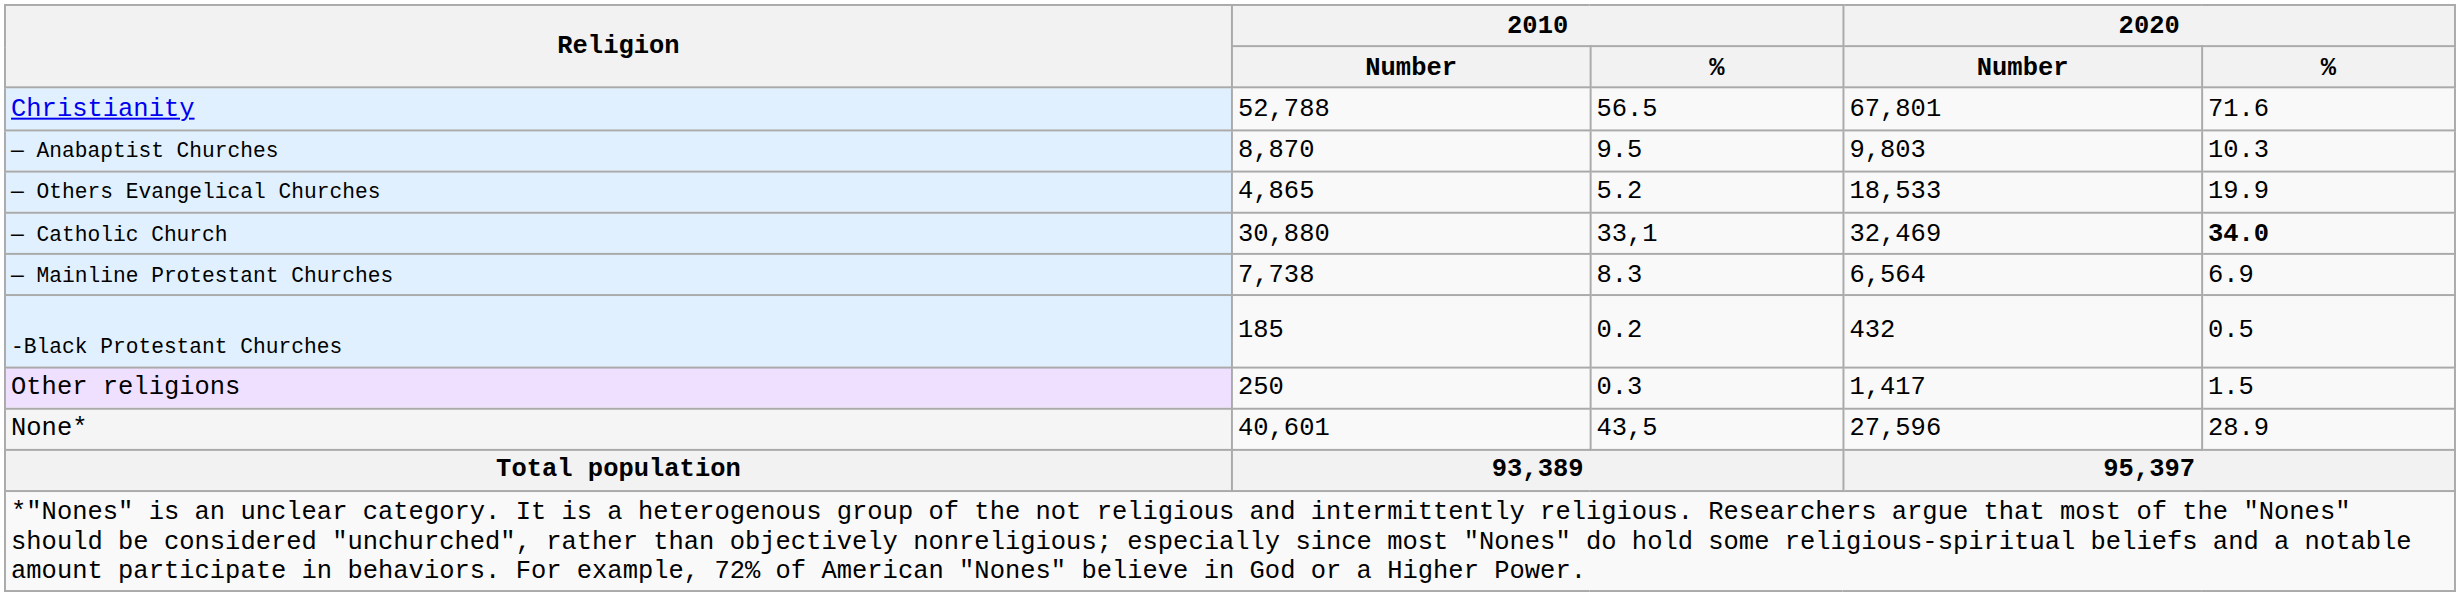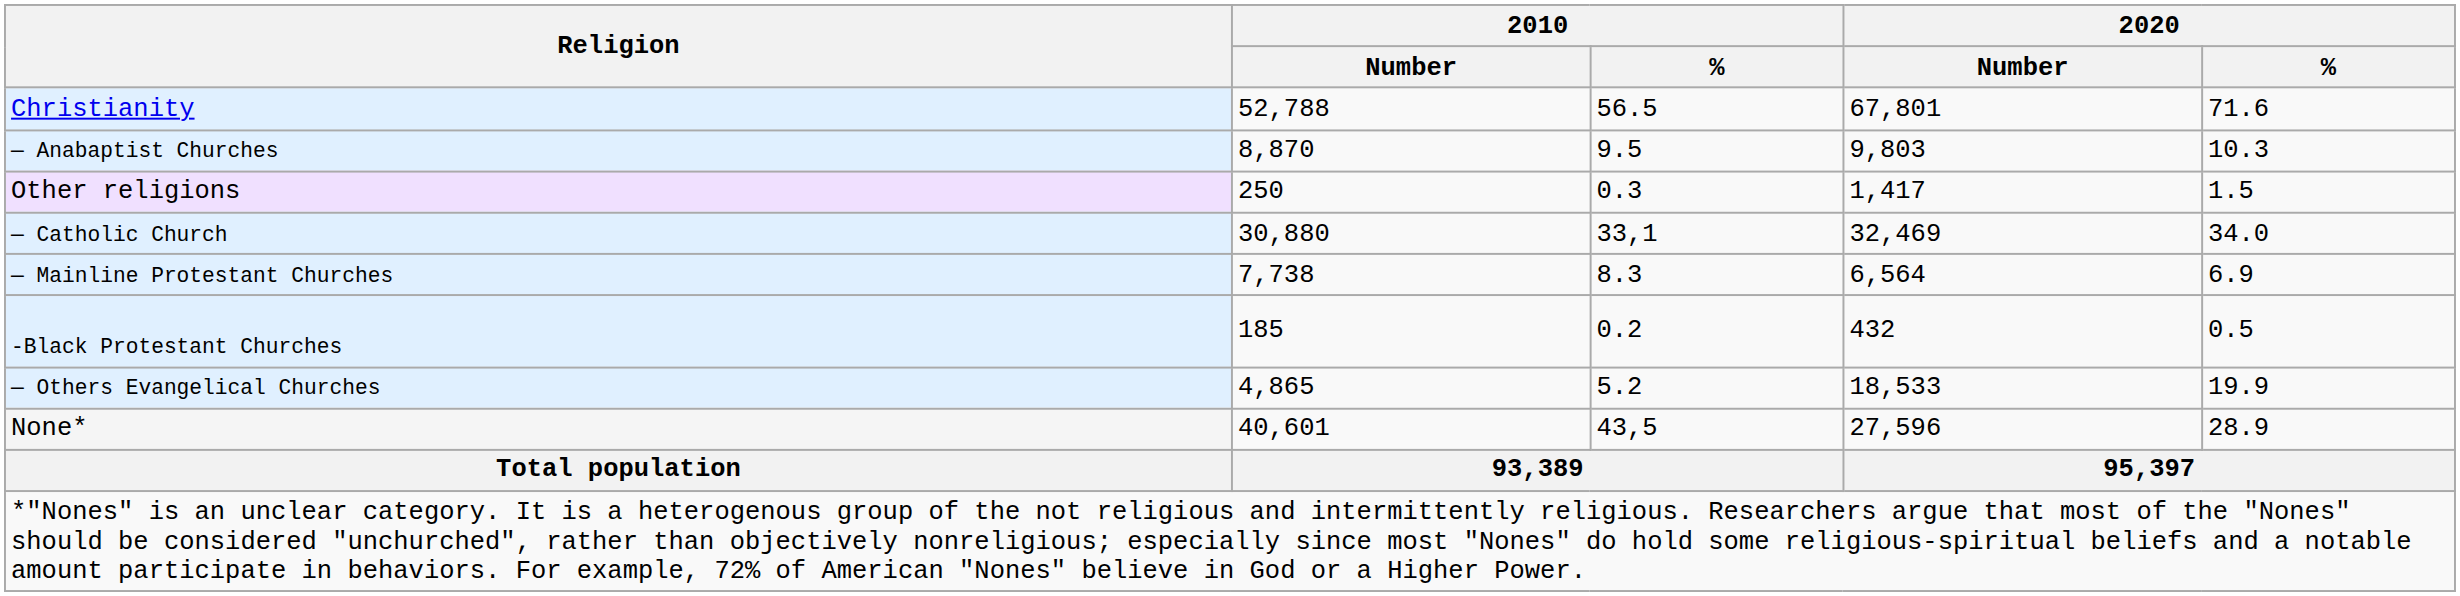rows swapped: — Others Evangelical Churches <-> Other religions
— Catholic Church | 2020 / %: bold -> normal
